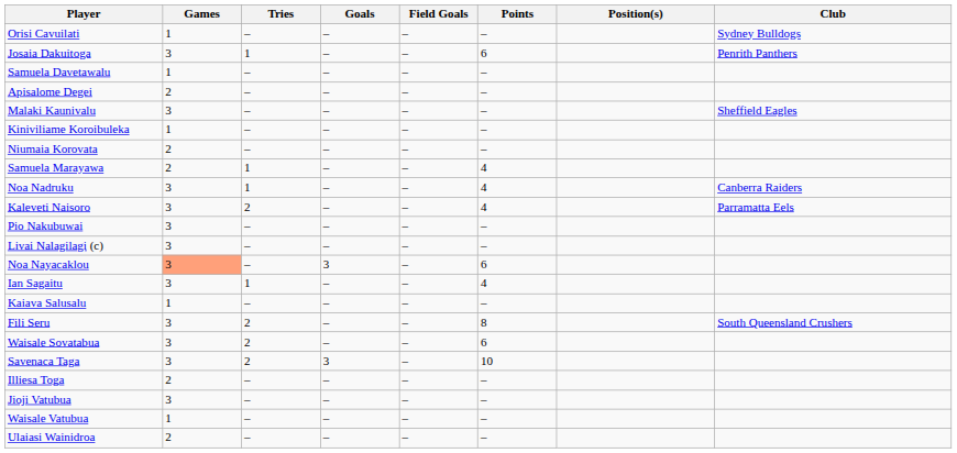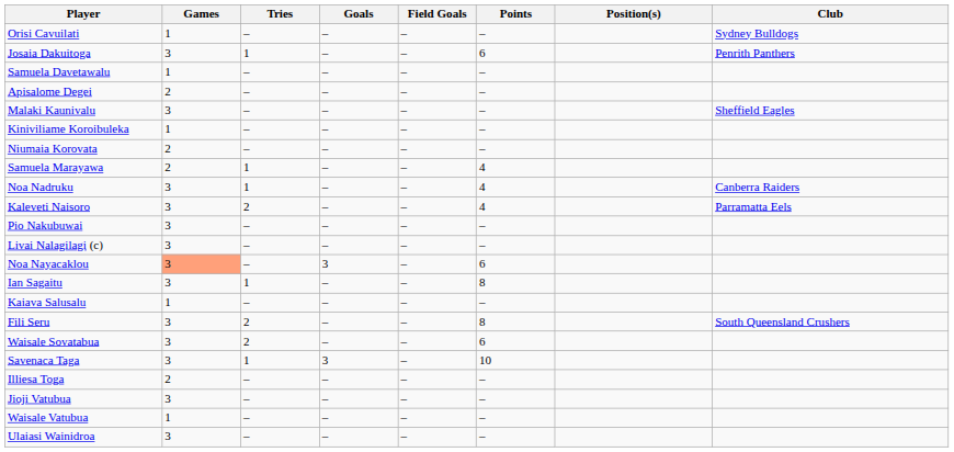Ian Sagaitu | Points: 4 -> 8
Savenaca Taga | Tries: 2 -> 1
Ulaiasi Wainidroa | Games: 2 -> 3
